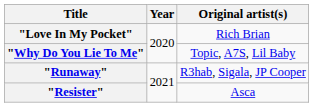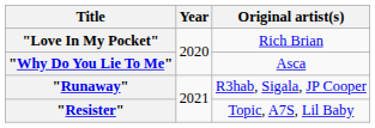"Why Do You Lie To Me" | Original artist(s): Topic, A7S, Lil Baby -> Asca
"Resister" | Original artist(s): Asca -> Topic, A7S, Lil Baby
